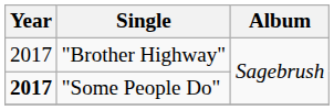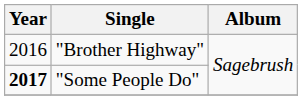"Brother Highway" | Year: 2017 -> 2016
